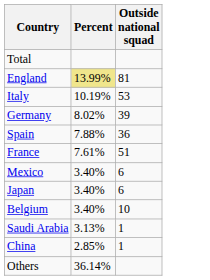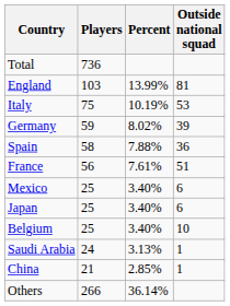+ column: Players | 736 | 103 | 75 | 59 | 58 | 56 | 25 | 25 | 25 | 24 | 21 | 266
England | Percent: khaki background -> no background
